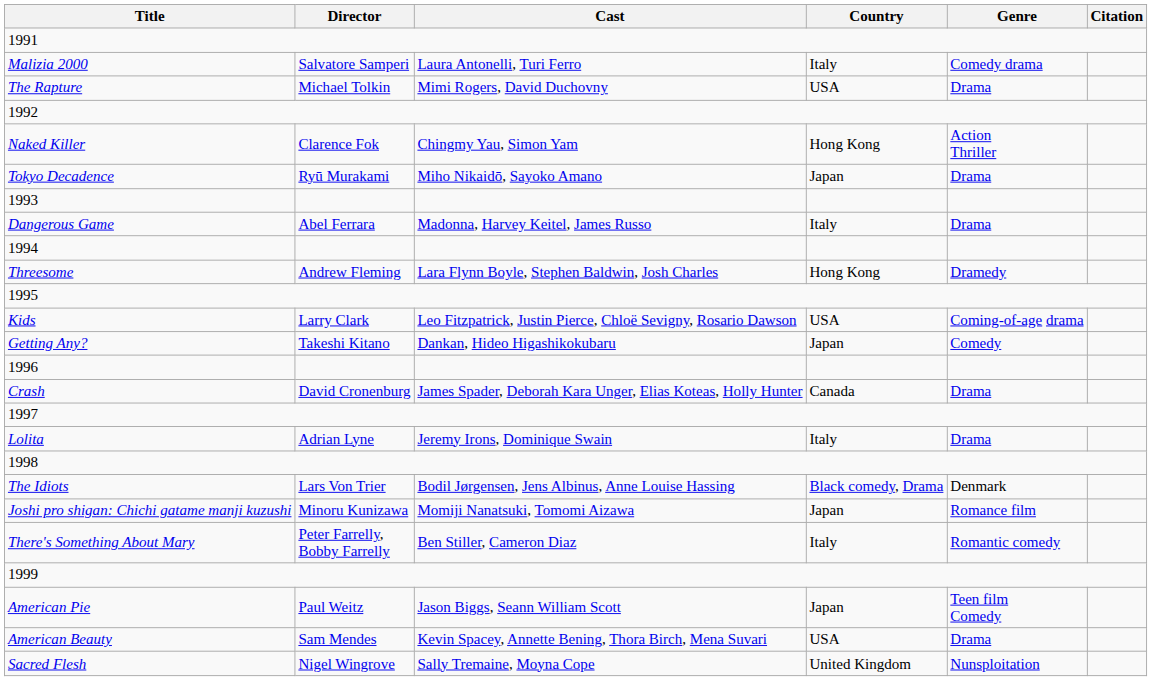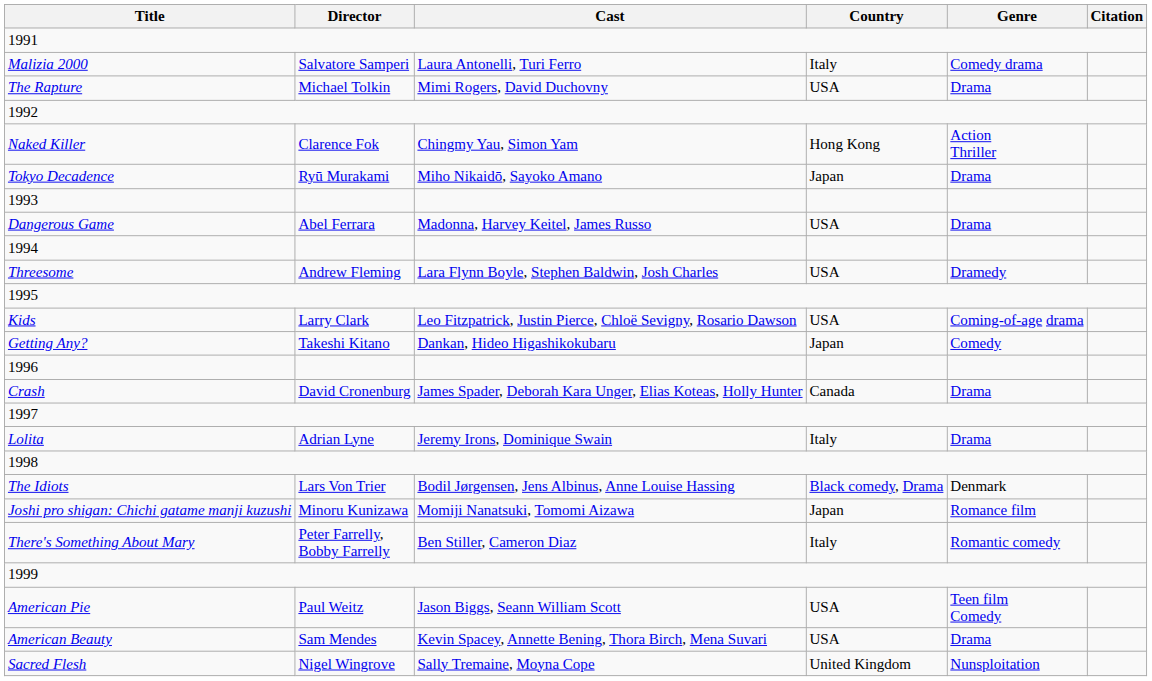Dangerous Game | Country: Italy -> USA
Threesome | Country: Hong Kong -> USA
American Pie | Country: Japan -> USA
